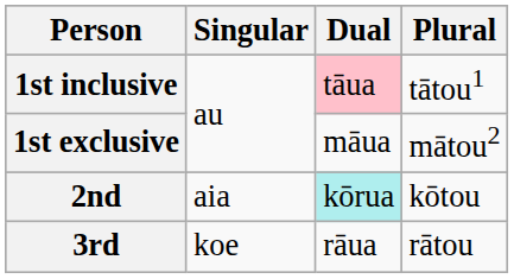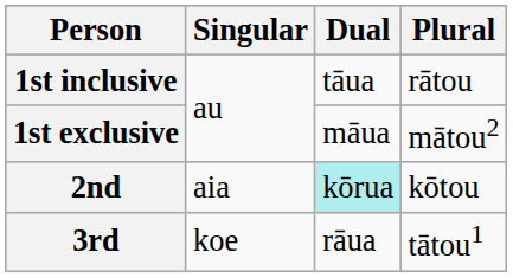1st inclusive | Dual: pink background -> no background
1st inclusive | Plural: tātou1 -> rātou
3rd | Plural: rātou -> tātou1
